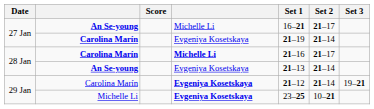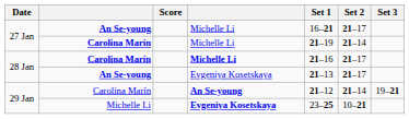27 Jan / Carolina Marín | column 4: Evgeniya Kosetskaya -> Michelle Li
28 Jan / An Se-young | Set 2: 21–14 -> 21–17
29 Jan / Carolina Marín | column 4: Evgeniya Kosetskaya -> An Se-young
